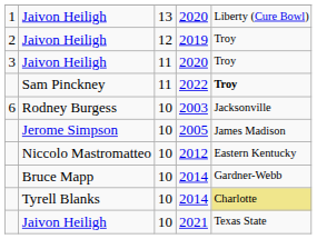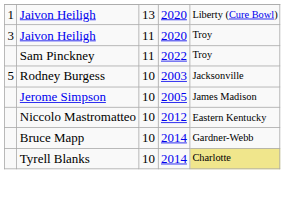- row: 2 | Jaivon Heiligh | 12 | 2019 | Troy
2022 | column 5: bold -> normal
2003 | column 1: 6 -> 5
- row: Jaivon Heiligh | 10 | 2021 | Texas State
